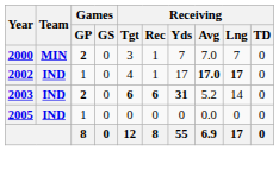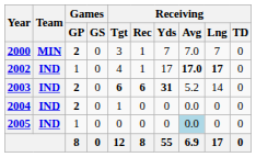+ row: 2004 | IND | 2 | 0 | 1 | 0 | 0 | 0.0 | 0 | 0
2005 | Receiving / Avg: no background -> lightblue background
